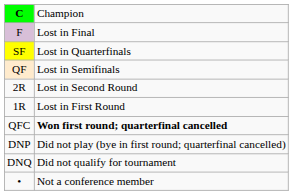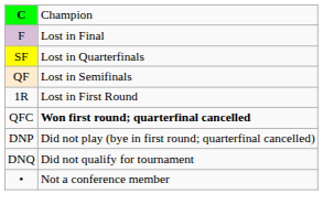- row: 2R | Lost in Second Round
